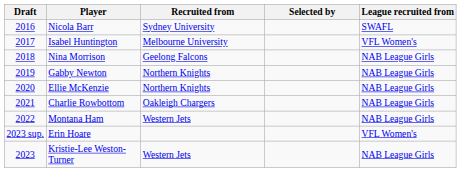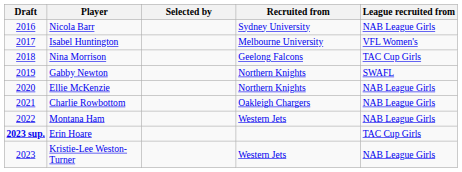columns swapped: Selected by <-> Recruited from
Nicola Barr | League recruited from: SWAFL -> NAB League Girls
Nina Morrison | League recruited from: NAB League Girls -> TAC Cup Girls
Gabby Newton | League recruited from: NAB League Girls -> SWAFL
Erin Hoare | Draft: normal -> bold
Erin Hoare | League recruited from: VFL Women's -> TAC Cup Girls
